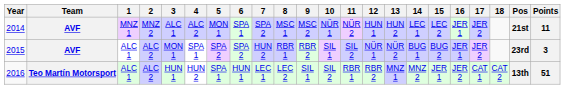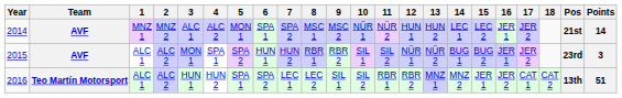2014 | Points: 11 -> 14
2015 | 6: SPA 2 -> HUN 1
2016 | 6: HUN 1 -> SPA 2
